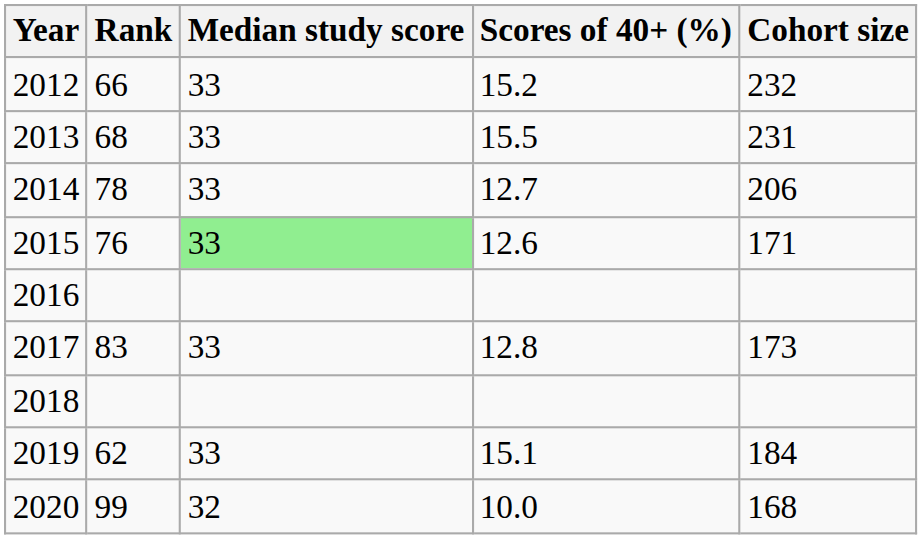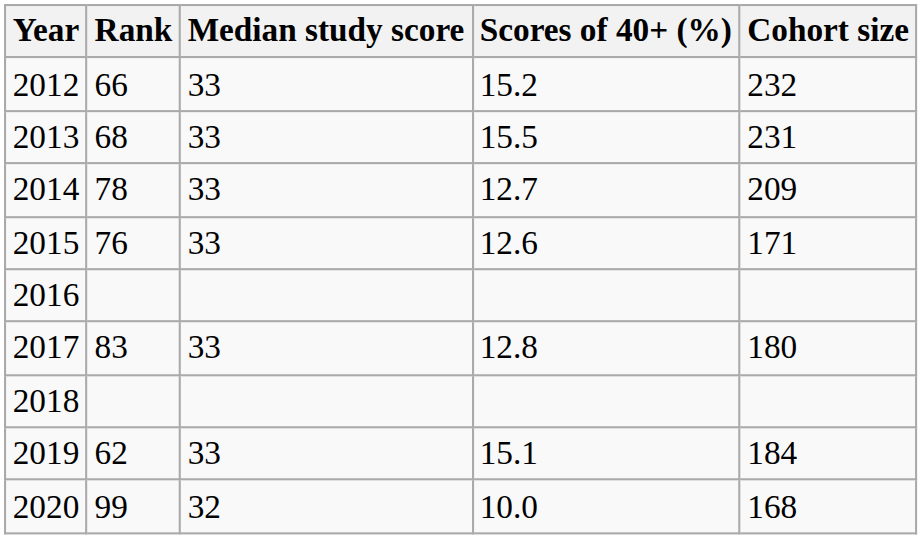2014 | Cohort size: 206 -> 209
2015 | Median study score: lightgreen background -> no background
2017 | Cohort size: 173 -> 180
